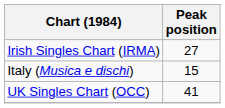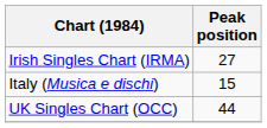UK Singles Chart (OCC) | Peak position: 41 -> 44
